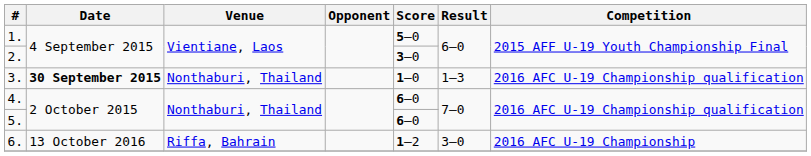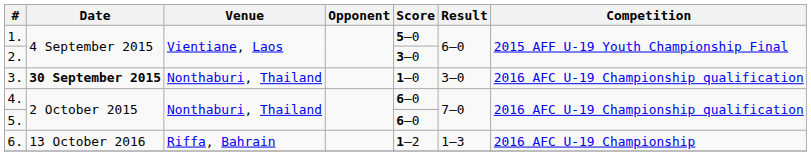3. | Result: 1–3 -> 3–0
6. | Result: 3–0 -> 1–3
